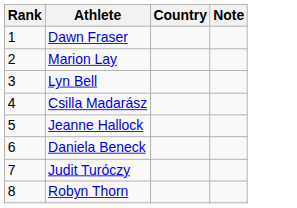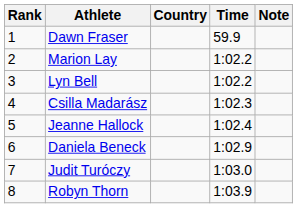+ column: Time | 59.9 | 1:02.2 | 1:02.2 | 1:02.3 | 1:02.4 | 1:02.9 | 1:03.0 | 1:03.9
